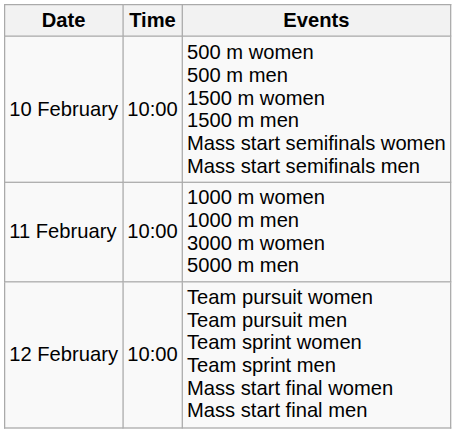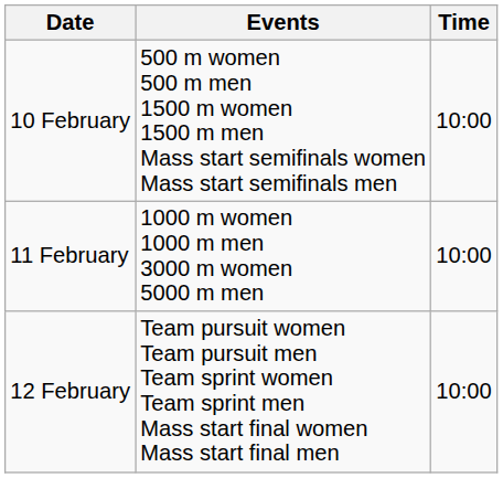columns swapped: Time <-> Events
